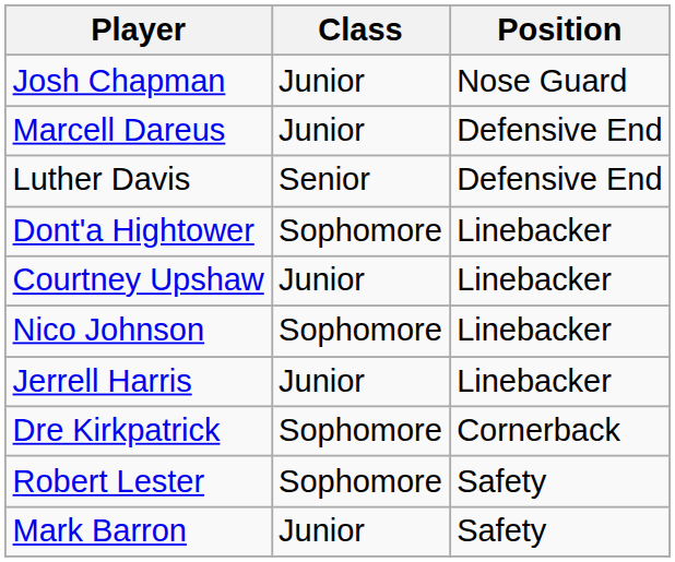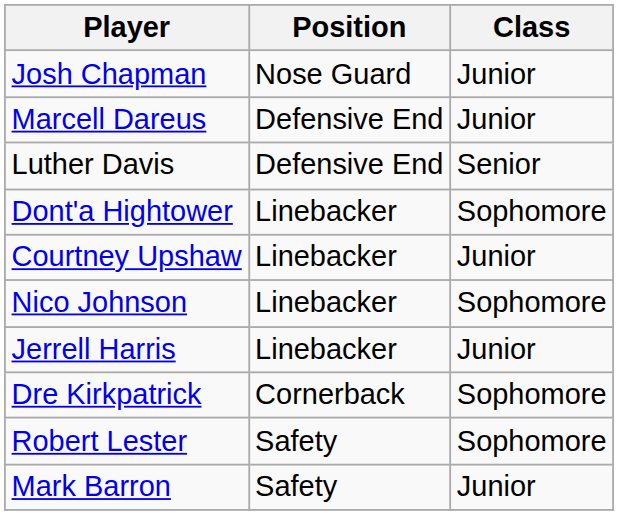columns swapped: Class <-> Position
